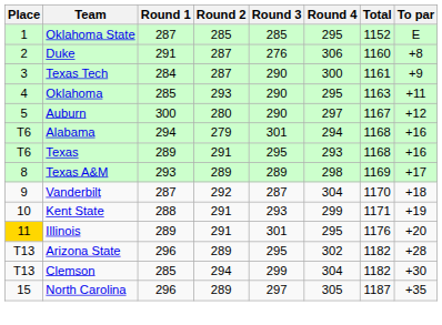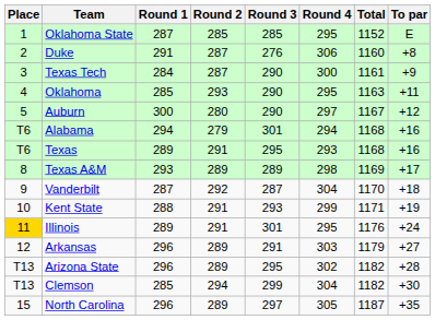Illinois | To par: +20 -> +24
+ row: 12 | Arkansas | 296 | 289 | 291 | 303 | 1179 | +27
